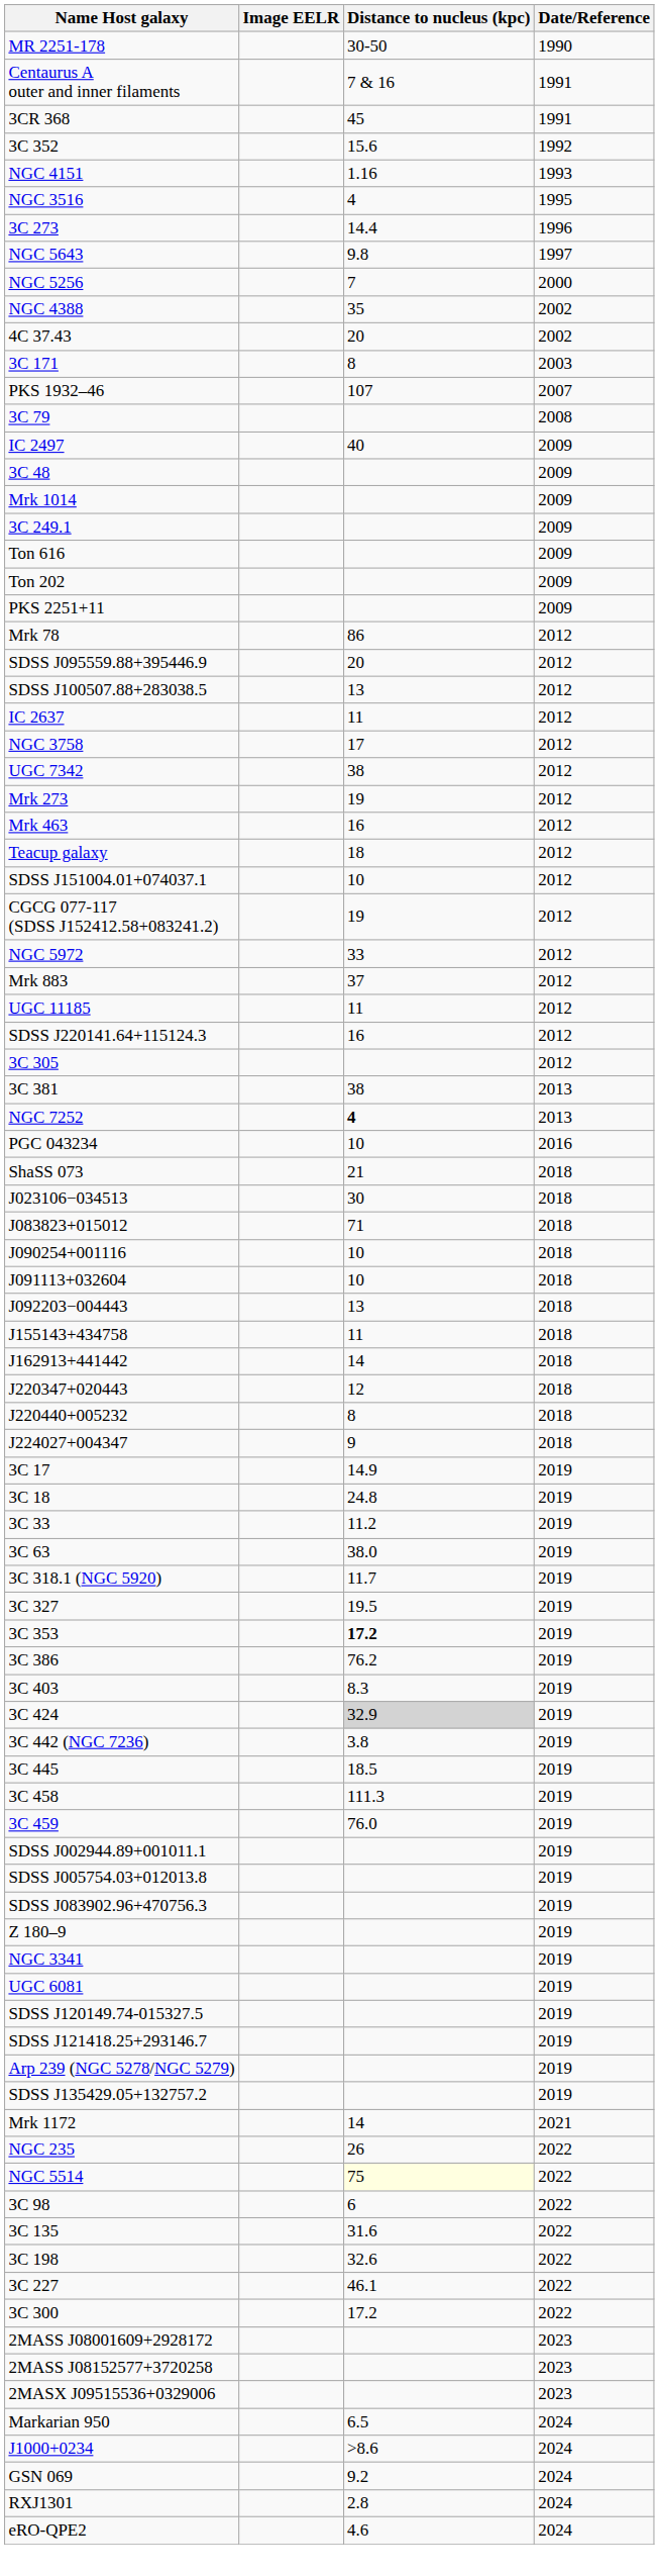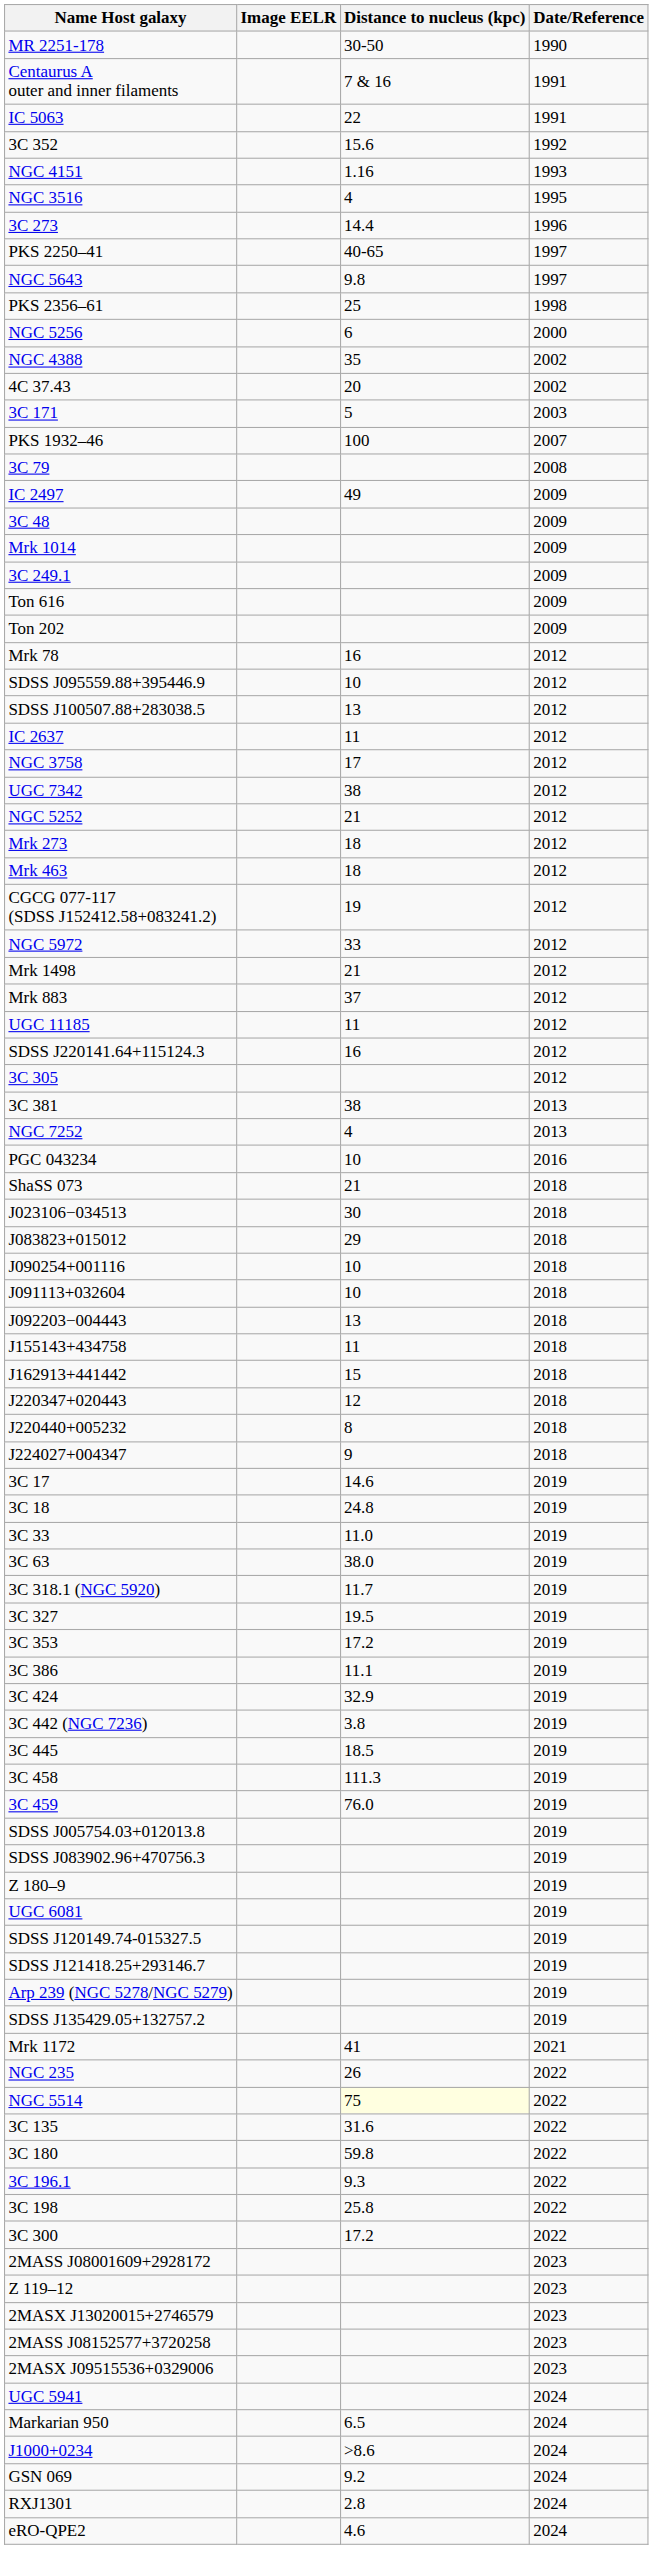+ row: IC 5063 | 22 | 1991
- row: 3CR 368 | 45 | 1991
+ row: PKS 2250–41 | 40-65 | 1997
+ row: PKS 2356–61 | 25 | 1998
NGC 5256 | Distance to nucleus (kpc): 7 -> 6
3C 171 | Distance to nucleus (kpc): 8 -> 5
PKS 1932–46 | Distance to nucleus (kpc): 107 -> 100
IC 2497 | Distance to nucleus (kpc): 40 -> 49
- row: PKS 2251+11 | 2009
Mrk 78 | Distance to nucleus (kpc): 86 -> 16
SDSS J095559.88+395446.9 | Distance to nucleus (kpc): 20 -> 10
+ row: NGC 5252 | 21 | 2012
Mrk 273 | Distance to nucleus (kpc): 19 -> 18
Mrk 463 | Distance to nucleus (kpc): 16 -> 18
- row: Teacup galaxy | 18 | 2012
- row: SDSS J151004.01+074037.1 | 10 | 2012
+ row: Mrk 1498 | 21 | 2012
NGC 7252 | Distance to nucleus (kpc): bold -> normal
J083823+015012 | Distance to nucleus (kpc): 71 -> 29
J162913+441442 | Distance to nucleus (kpc): 14 -> 15
3C 17 | Distance to nucleus (kpc): 14.9 -> 14.6
3C 33 | Distance to nucleus (kpc): 11.2 -> 11.0
3C 353 | Distance to nucleus (kpc): bold -> normal
3C 386 | Distance to nucleus (kpc): 76.2 -> 11.1
- row: 3C 403 | 8.3 | 2019
3C 424 | Distance to nucleus (kpc): lightgrey background -> no background
- row: SDSS J002944.89+001011.1 | 2019
- row: NGC 3341 | 2019
Mrk 1172 | Distance to nucleus (kpc): 14 -> 41
- row: 3C 98 | 6 | 2022
+ row: 3C 180 | 59.8 | 2022
+ row: 3C 196.1 | 9.3 | 2022
3C 198 | Distance to nucleus (kpc): 32.6 -> 25.8
- row: 3C 227 | 46.1 | 2022
+ row: Z 119–12 | 2023
+ row: 2MASX J13020015+2746579 | 2023
+ row: UGC 5941 | 2024
